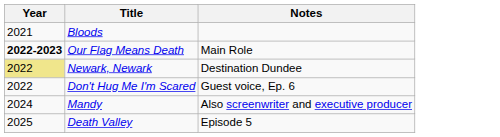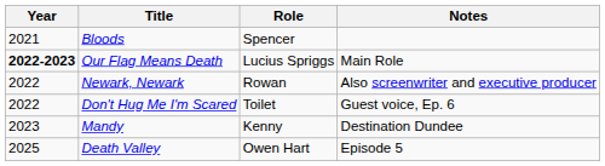+ column: Role | Spencer | Lucius Spriggs | Rowan | Toilet | Kenny | Owen Hart
Newark, Newark | Year: khaki background -> no background
Newark, Newark | Notes: Destination Dundee -> Also screenwriter and executive producer
Mandy | Year: 2024 -> 2023
Mandy | Notes: Also screenwriter and executive producer -> Destination Dundee
